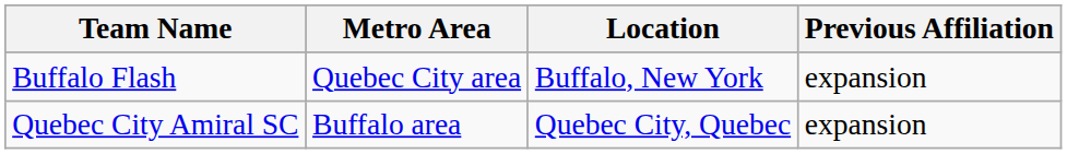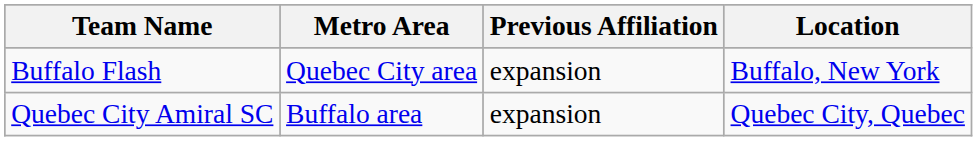columns swapped: Location <-> Previous Affiliation
